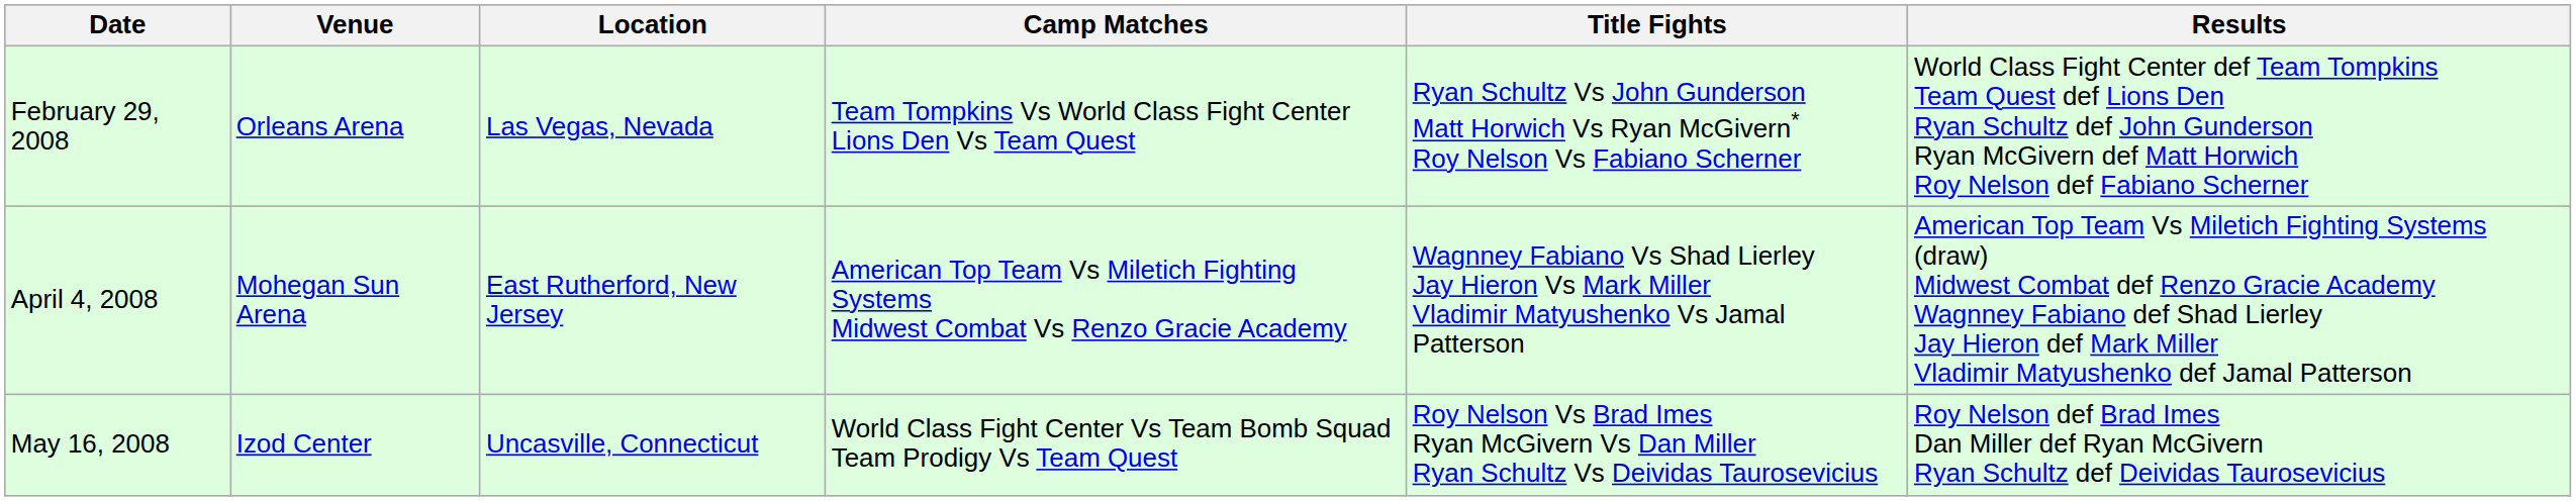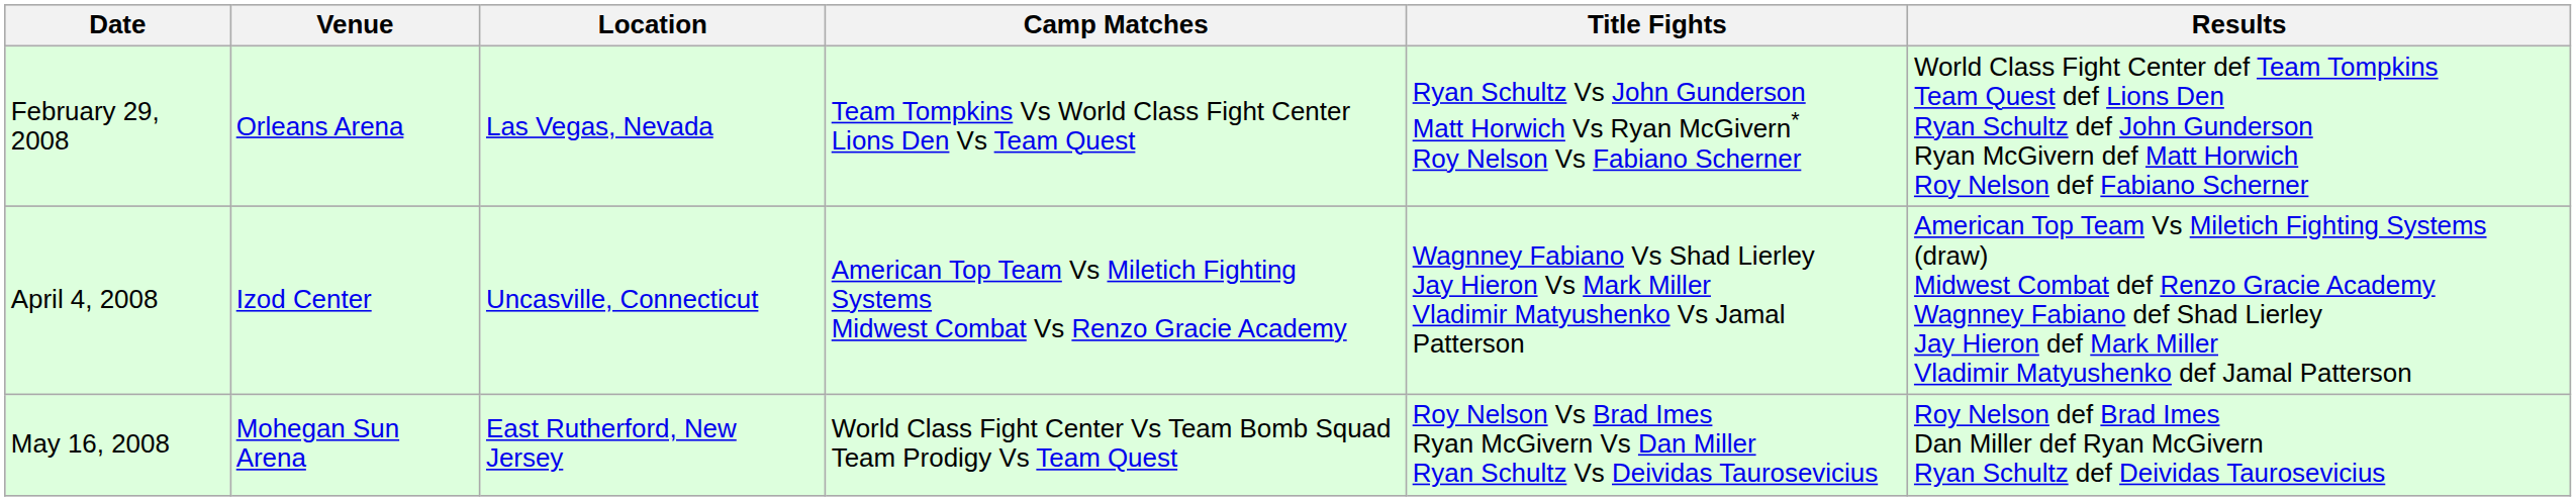April 4, 2008 | Venue: Mohegan Sun Arena -> Izod Center
April 4, 2008 | Location: East Rutherford, New Jersey -> Uncasville, Connecticut
May 16, 2008 | Venue: Izod Center -> Mohegan Sun Arena
May 16, 2008 | Location: Uncasville, Connecticut -> East Rutherford, New Jersey
